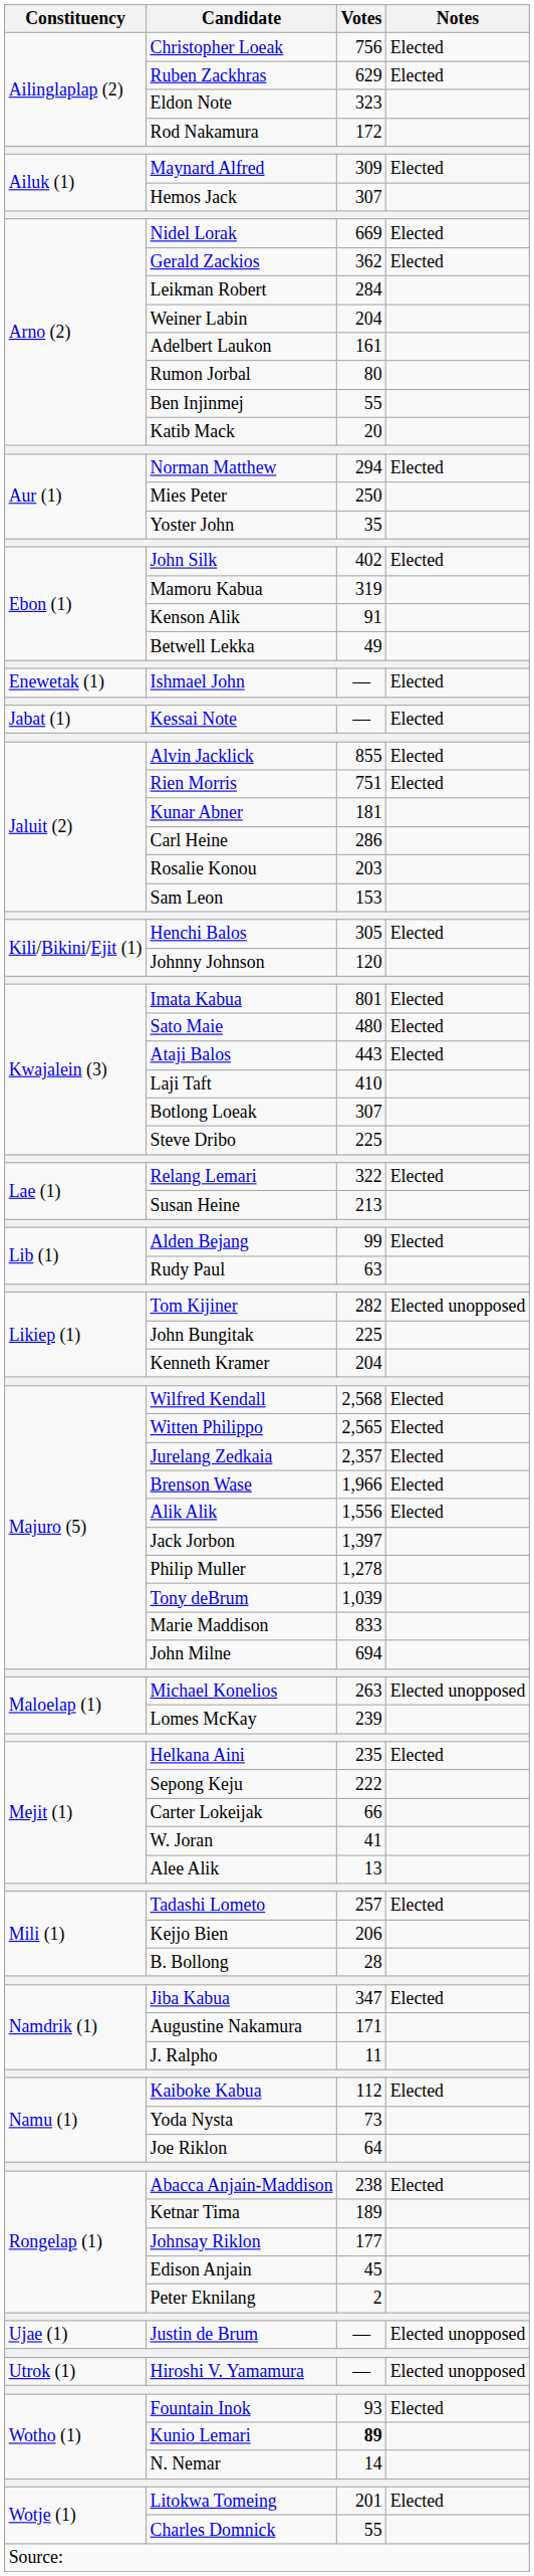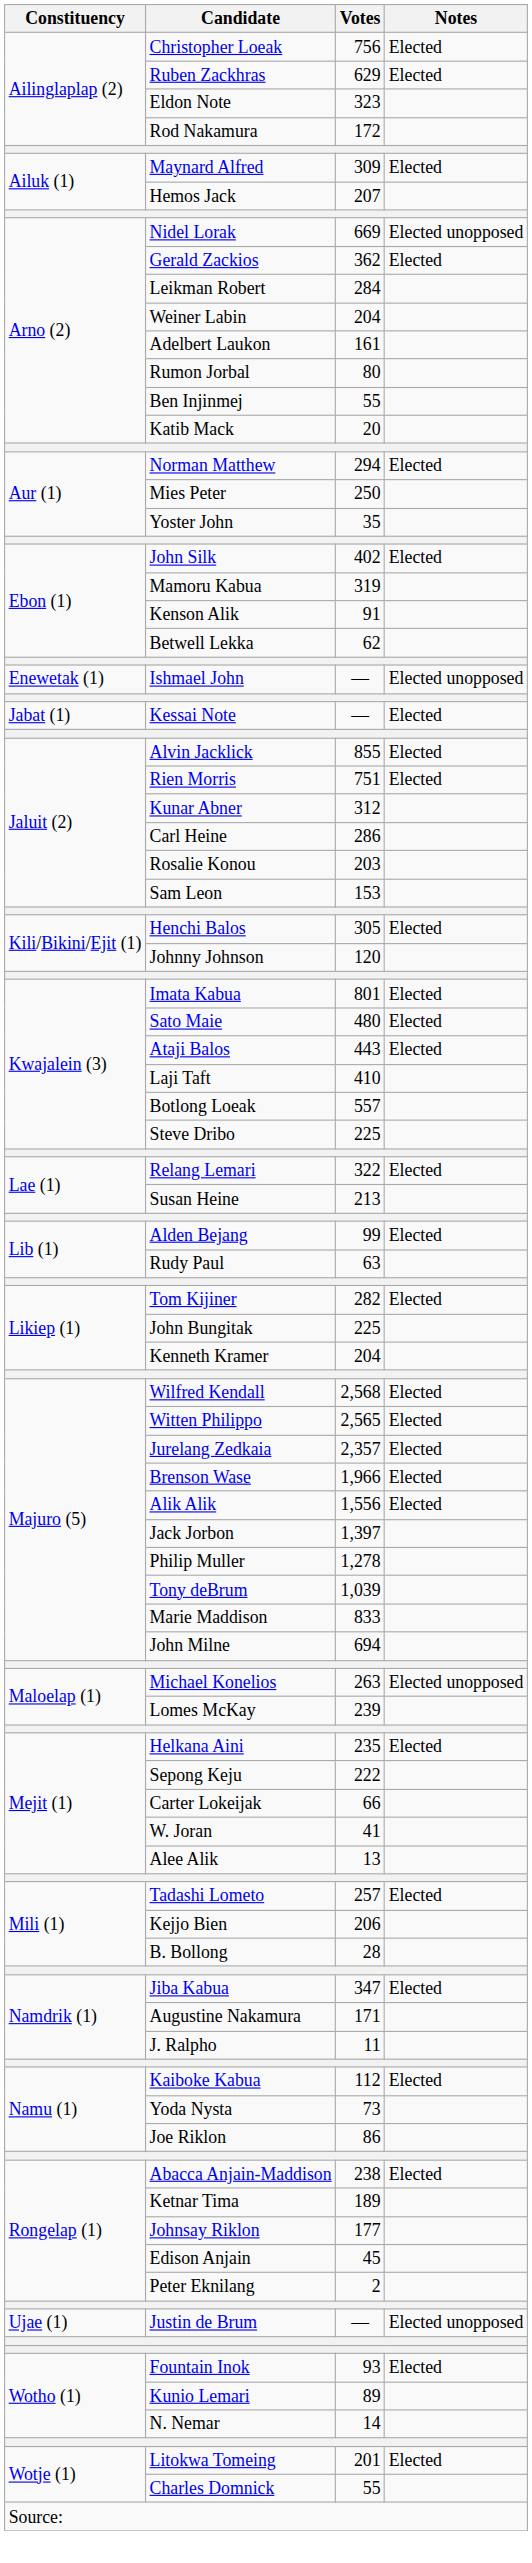Hemos Jack | Votes: 307 -> 207
Nidel Lorak | Notes: Elected -> Elected unopposed
Betwell Lekka | Votes: 49 -> 62
Ishmael John | Notes: Elected -> Elected unopposed
Kunar Abner | Votes: 181 -> 312
Botlong Loeak | Votes: 307 -> 557
Tom Kijiner | Notes: Elected unopposed -> Elected
Joe Riklon | Votes: 64 -> 86
- row: Utrok (1) | Hiroshi V. Yamamura | — | Elected unopposed
Kunio Lemari | Votes: bold -> normal
